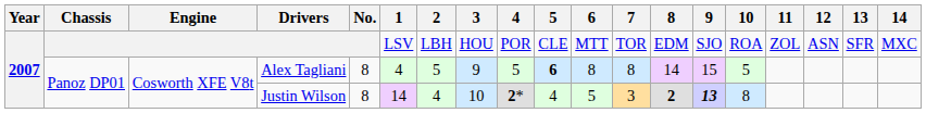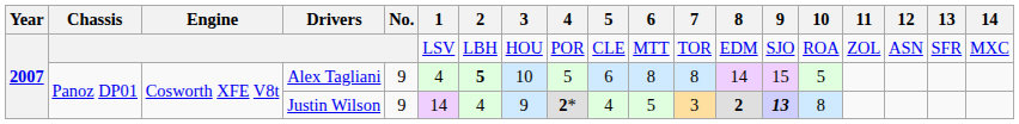Alex Tagliani | No.: 8 -> 9
Alex Tagliani | 2: normal -> bold
Alex Tagliani | 3: 9 -> 10
Alex Tagliani | 5: bold -> normal
Justin Wilson | No.: 8 -> 9
Justin Wilson | 3: 10 -> 9
